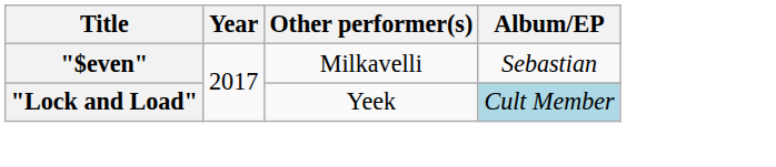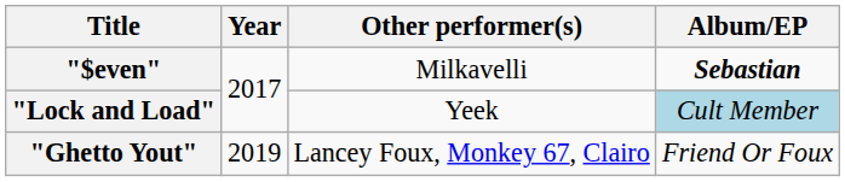"$even" | Album/EP: normal -> bold
+ row: "Ghetto Yout" | 2019 | Lancey Foux, Monkey 67, Clairo | Friend Or Foux
